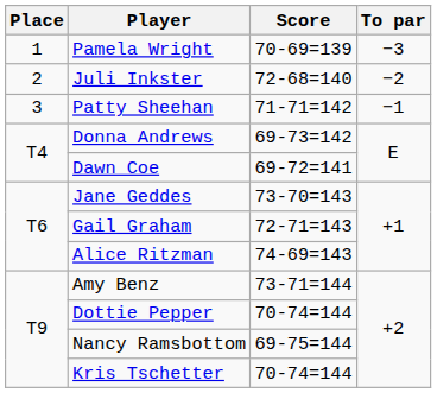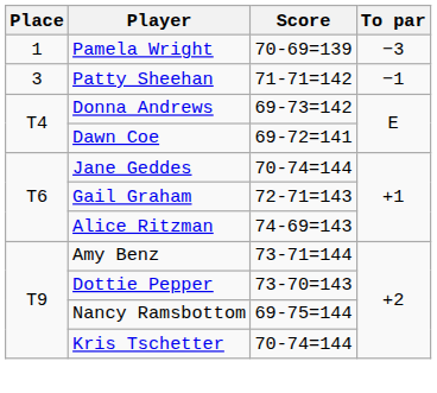- row: 2 | Juli Inkster | 72-68=140 | −2
Jane Geddes | Score: 73-70=143 -> 70-74=144
Dottie Pepper | Score: 70-74=144 -> 73-70=143
